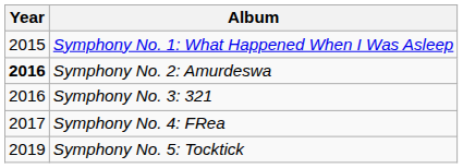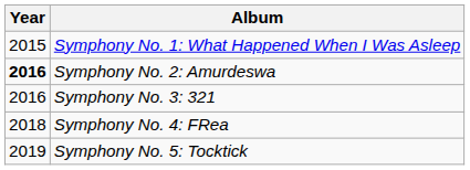Symphony No. 4: FRea | Year: 2017 -> 2018
